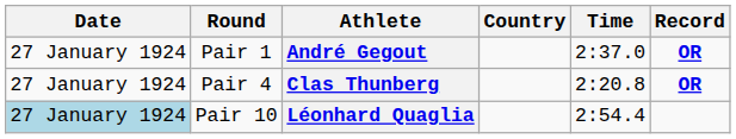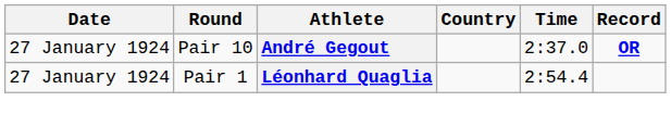André Gegout | Round: Pair 1 -> Pair 10
- row: 27 January 1924 | Pair 4 | Clas Thunberg | 2:20.8 | OR
Léonhard Quaglia | Date: lightblue background -> no background
Léonhard Quaglia | Round: Pair 10 -> Pair 1
